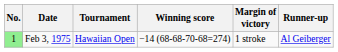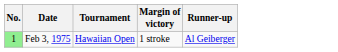- column: Winning score | −14 (68-68-70-68=274)
